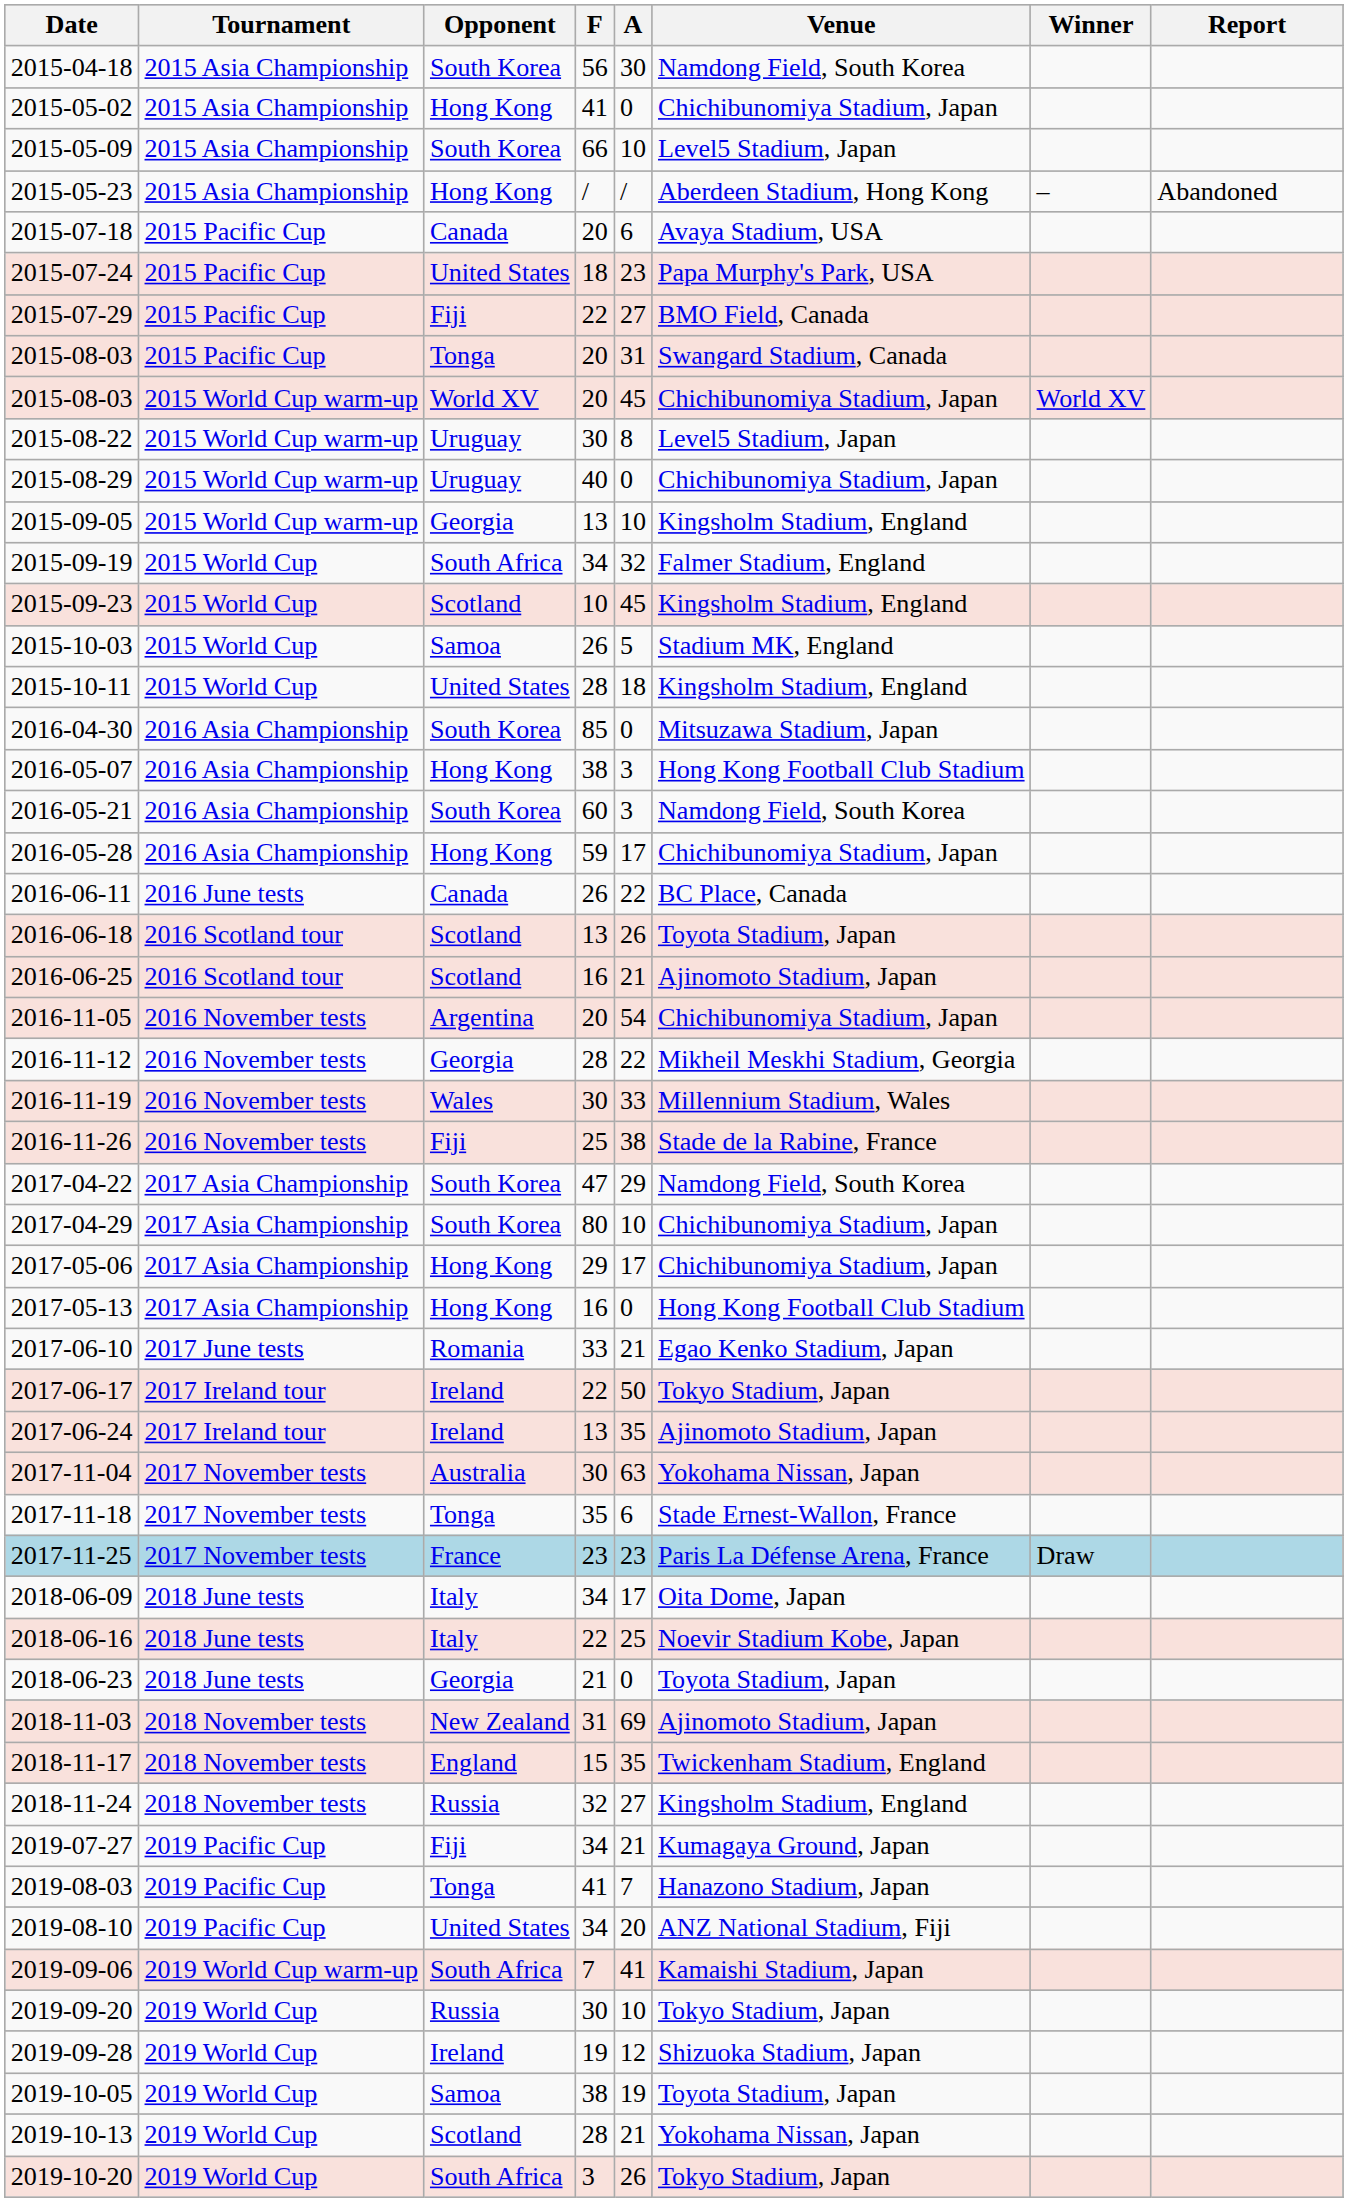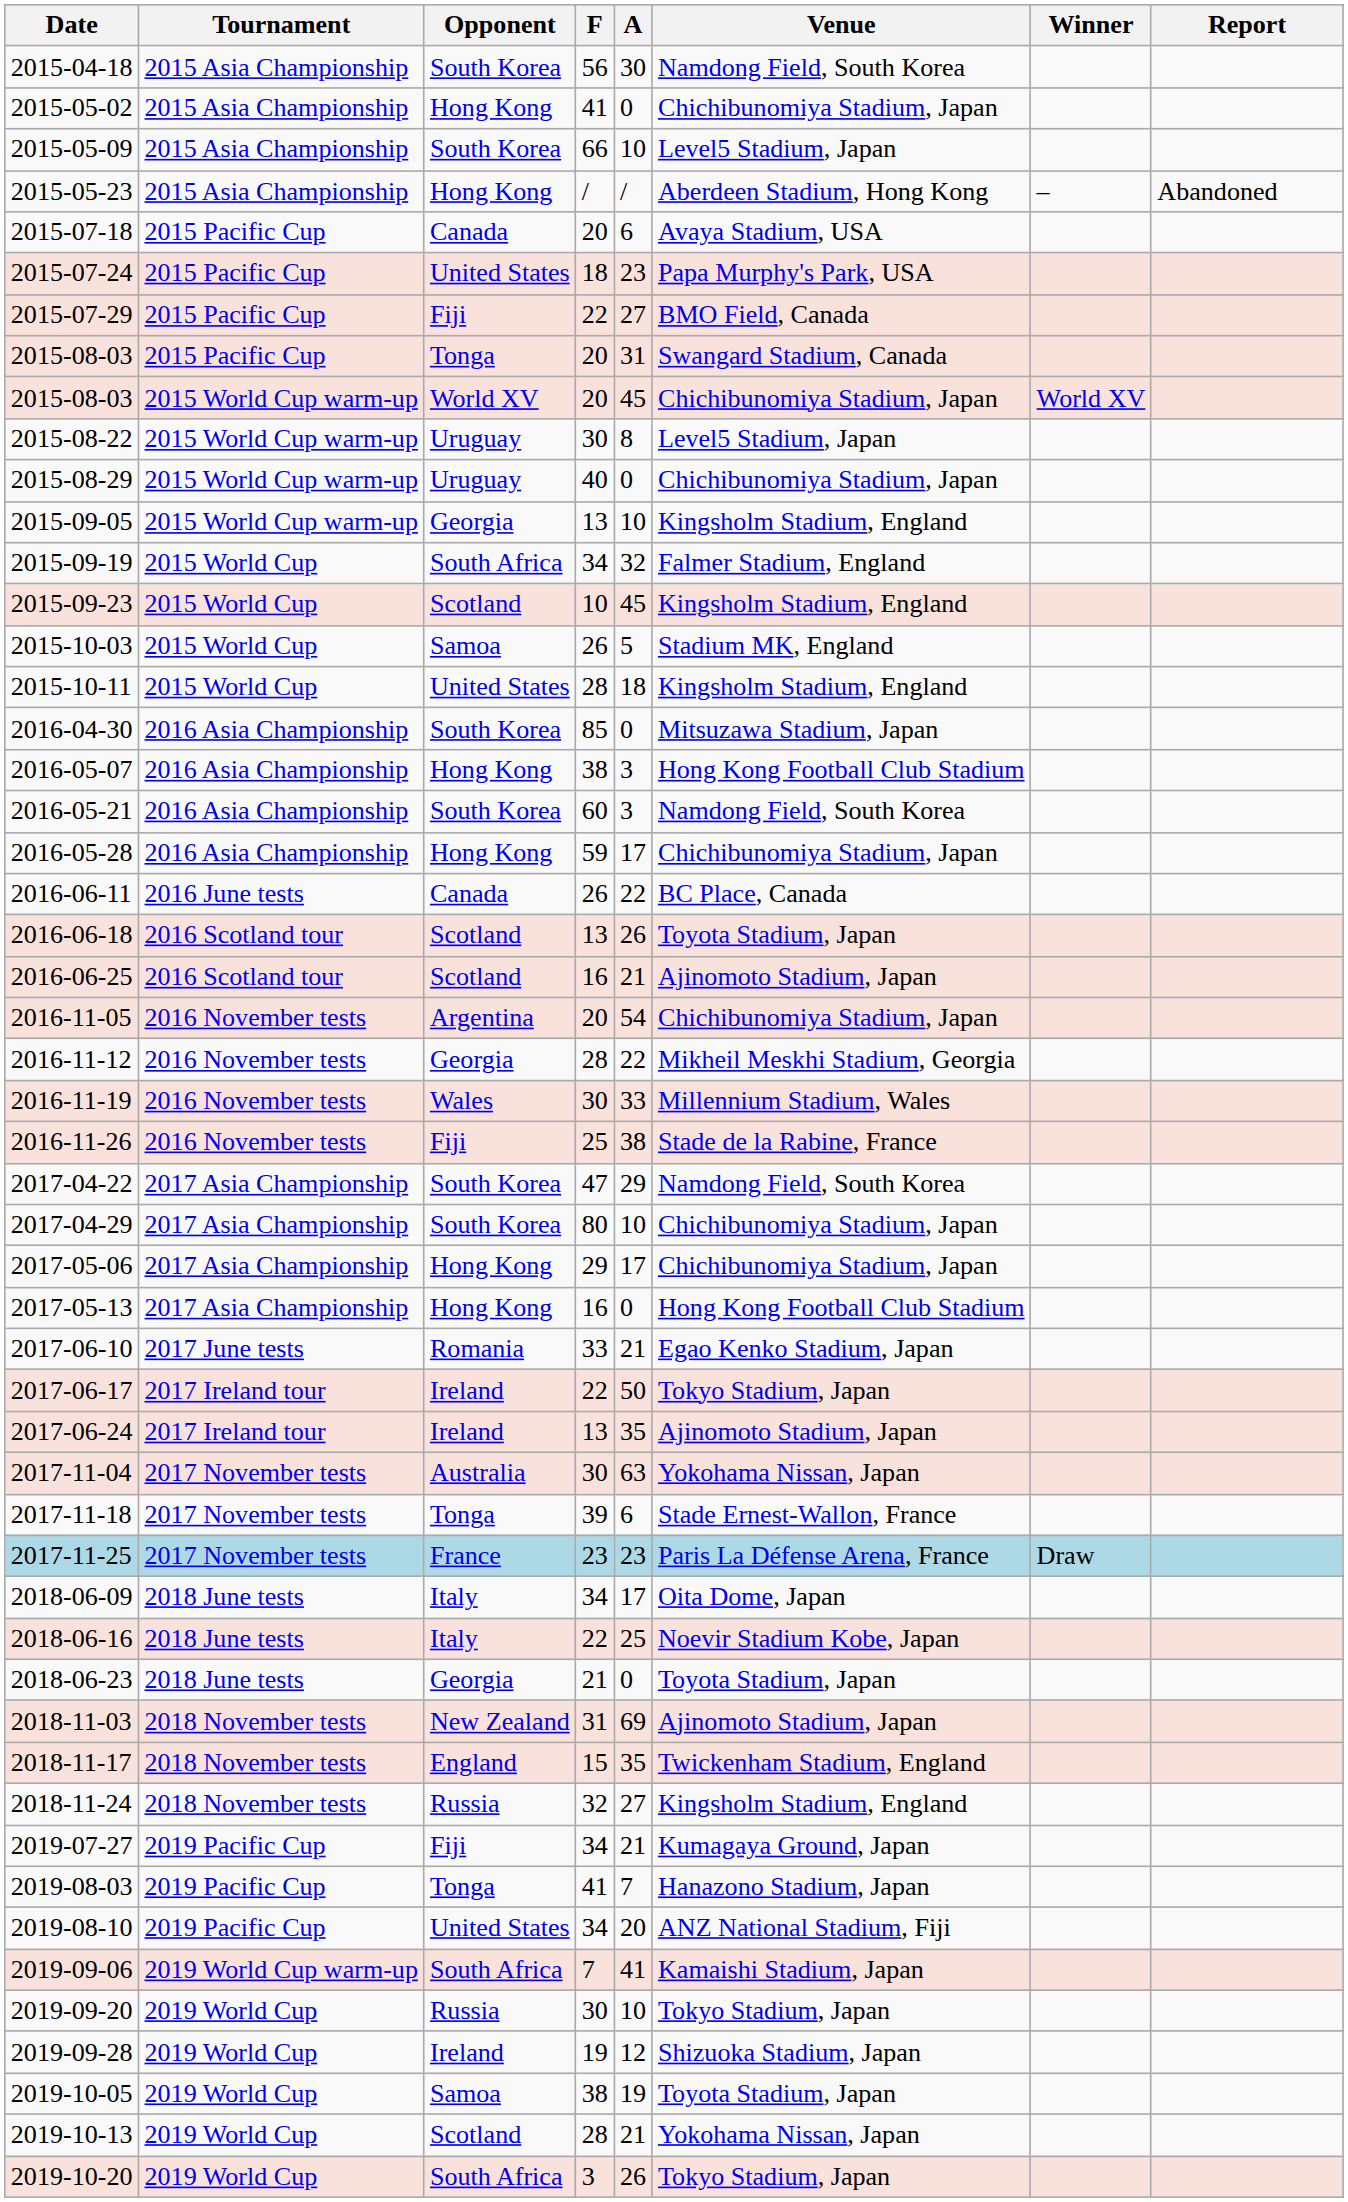2017-11-18 | F: 35 -> 39
